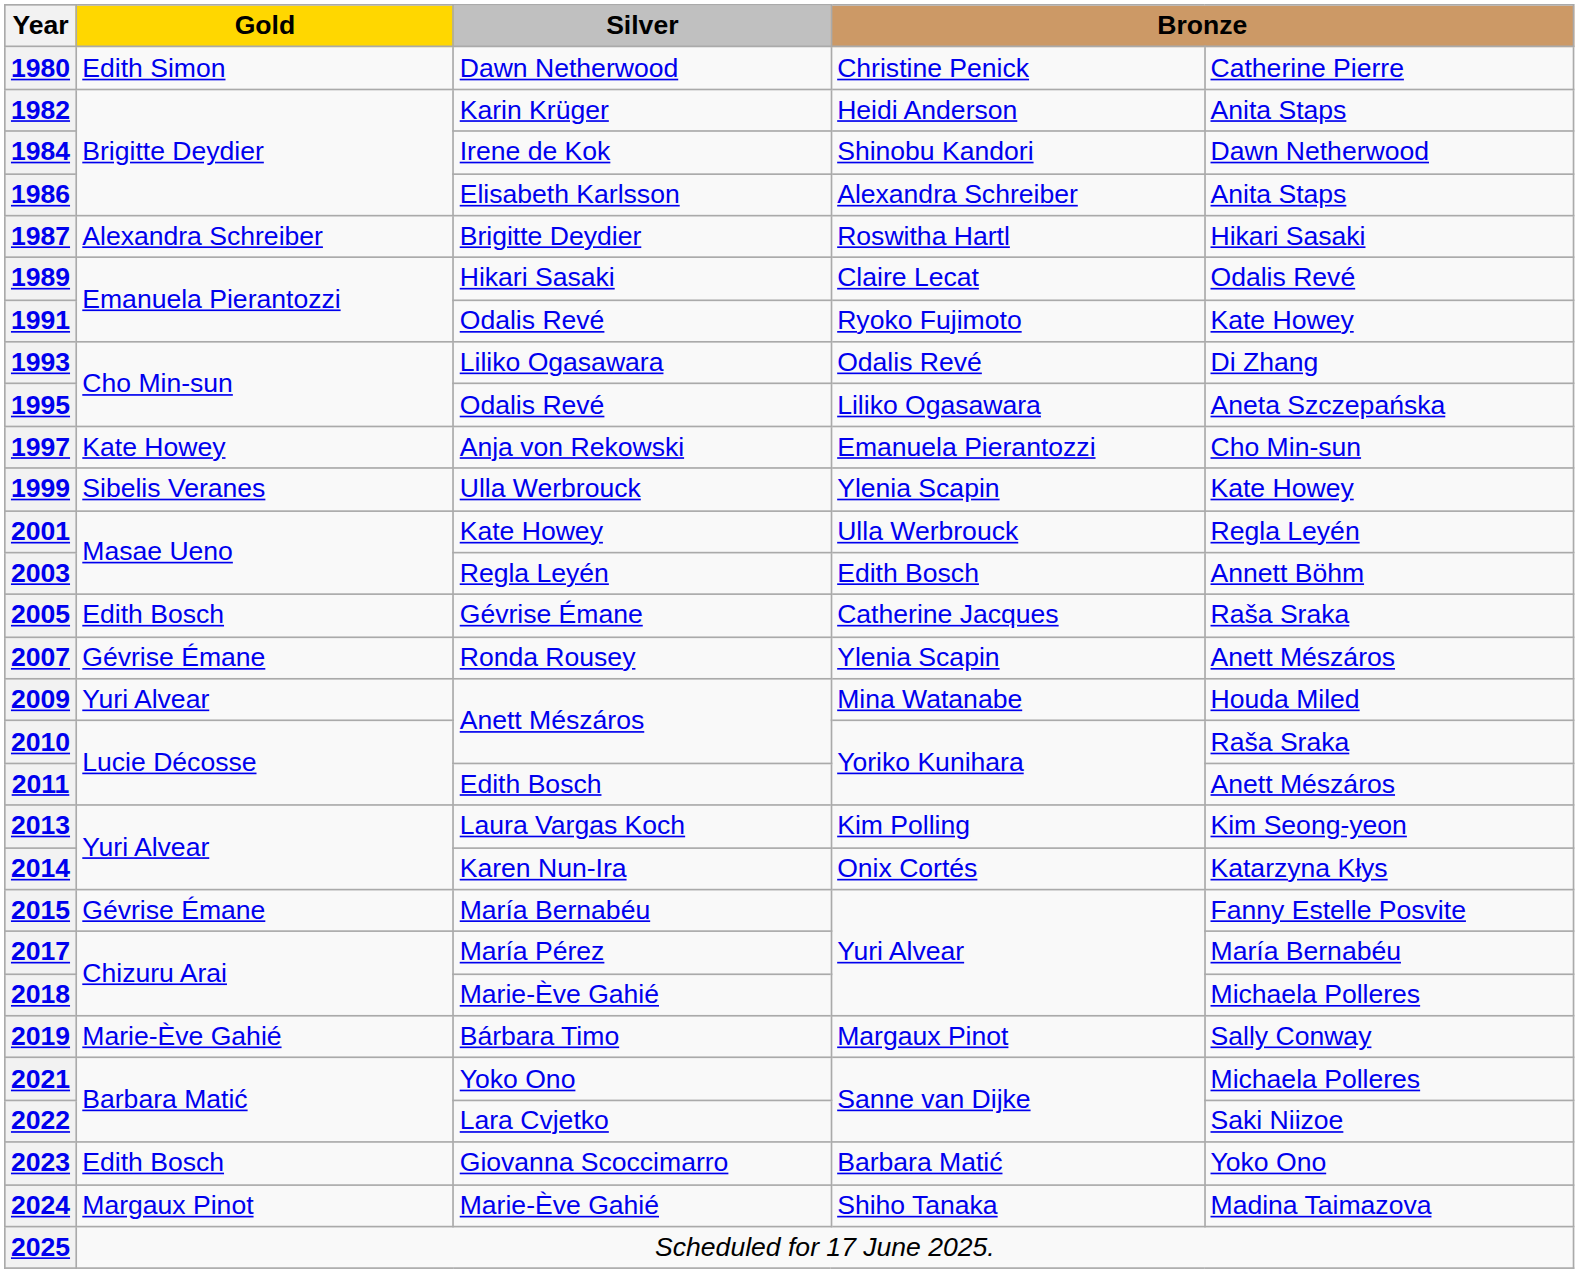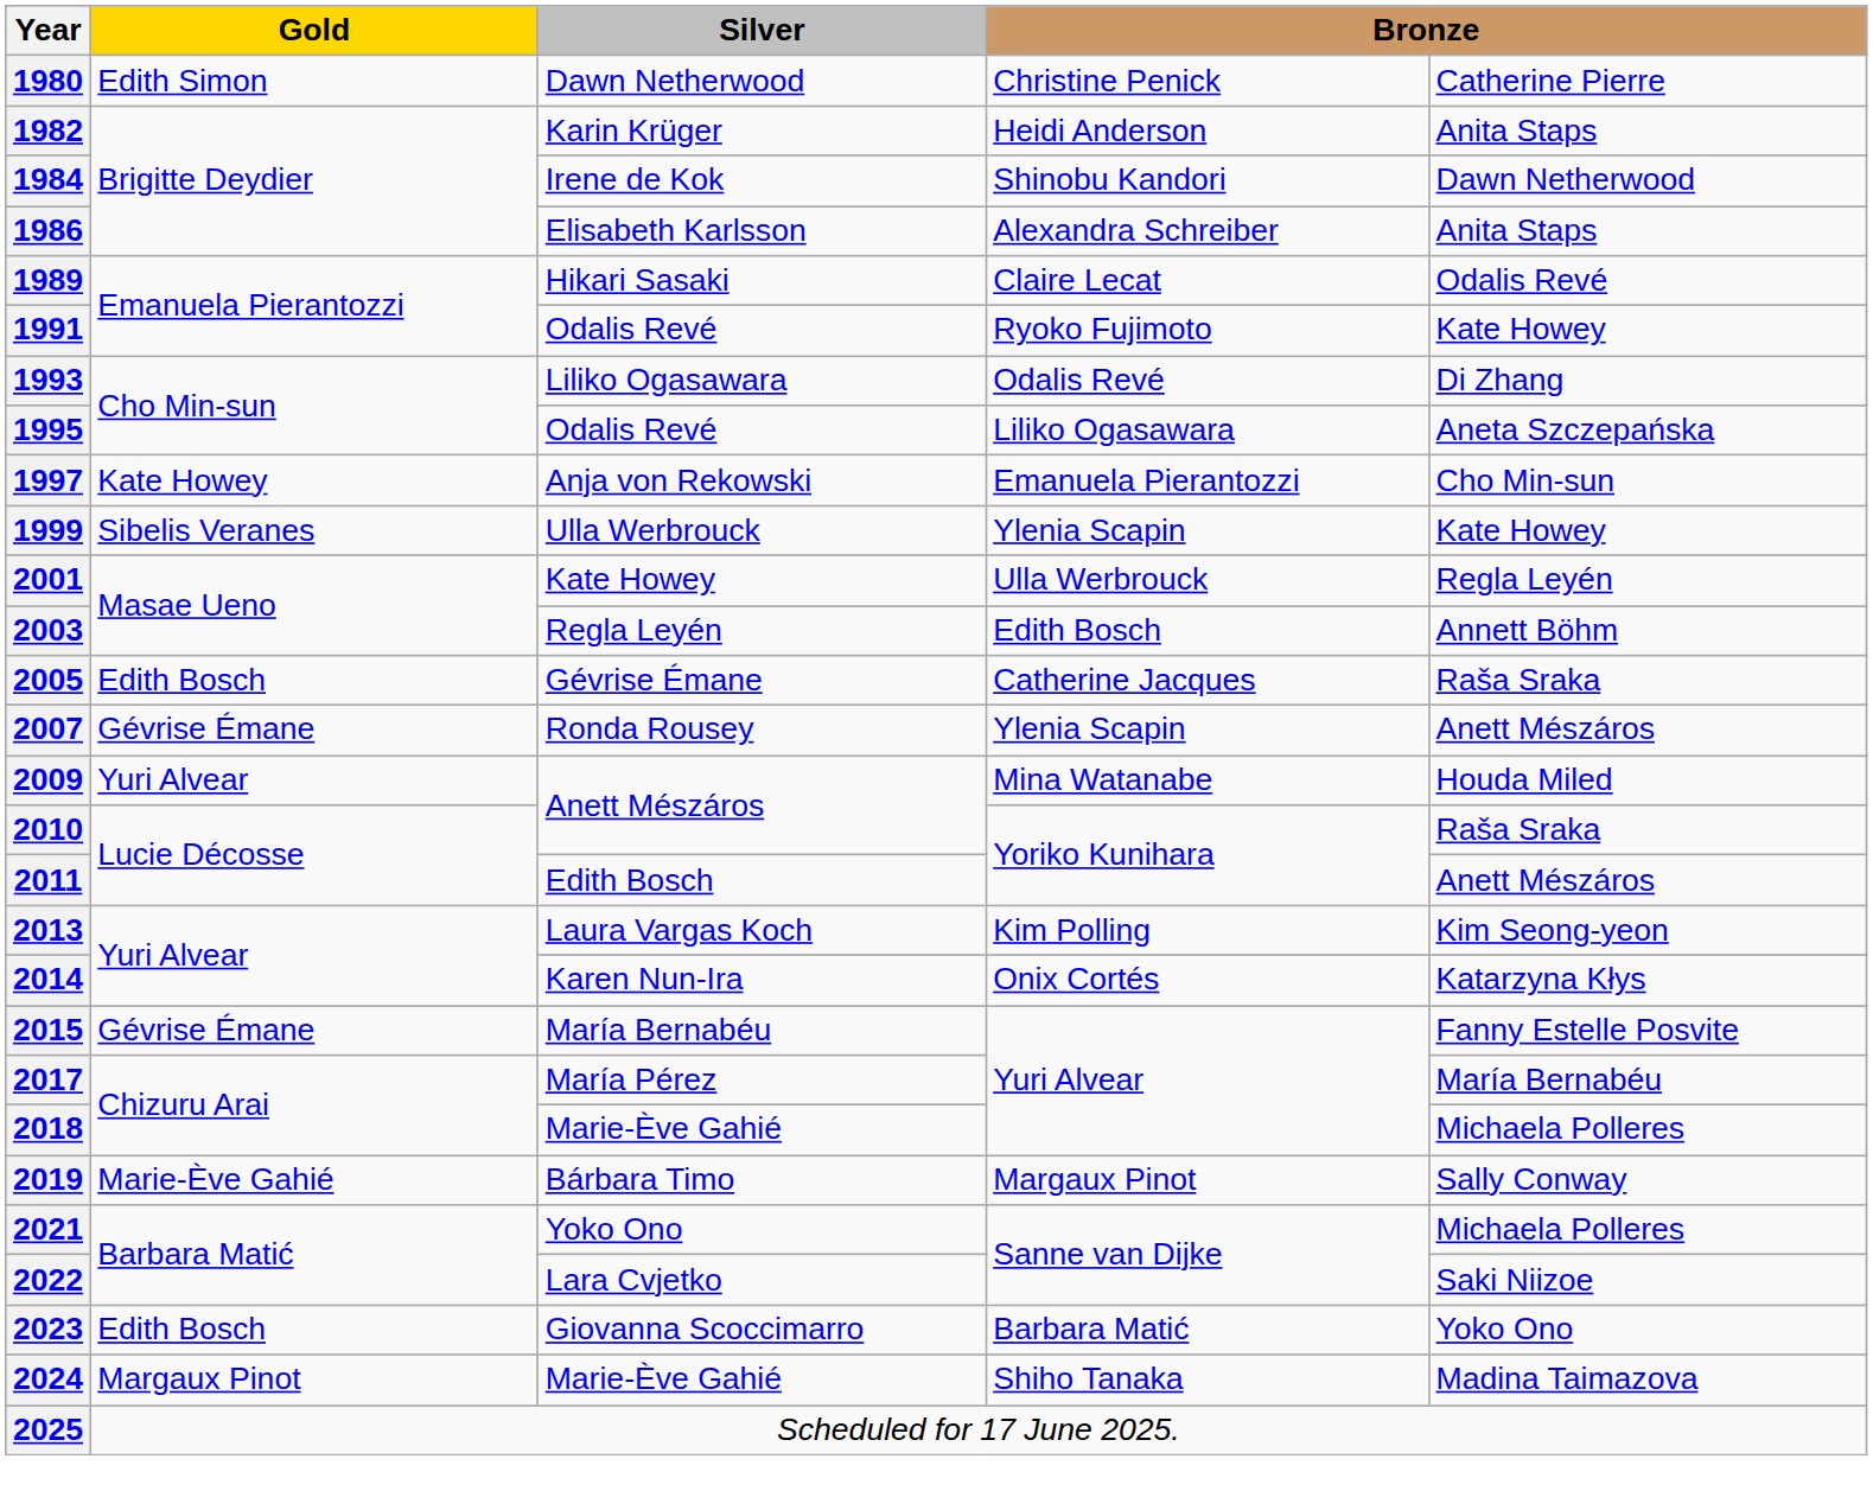- row: 1987 | Alexandra Schreiber | Brigitte Deydier | Roswitha Hartl | Hikari Sasaki
